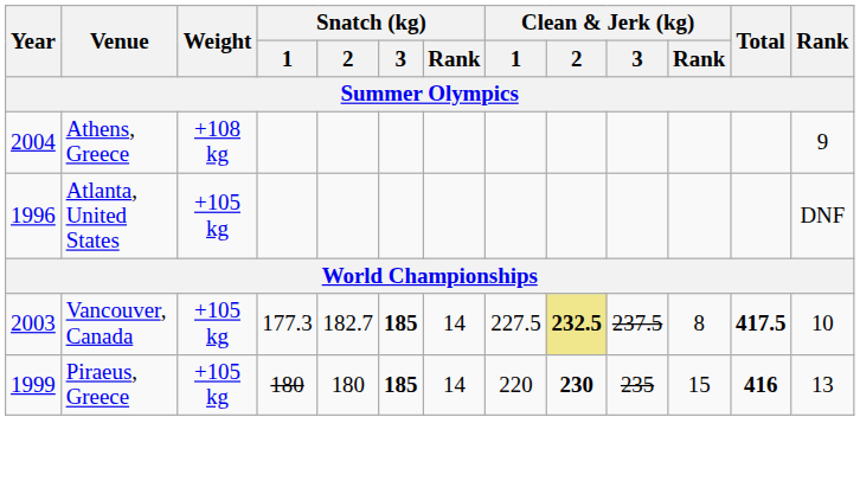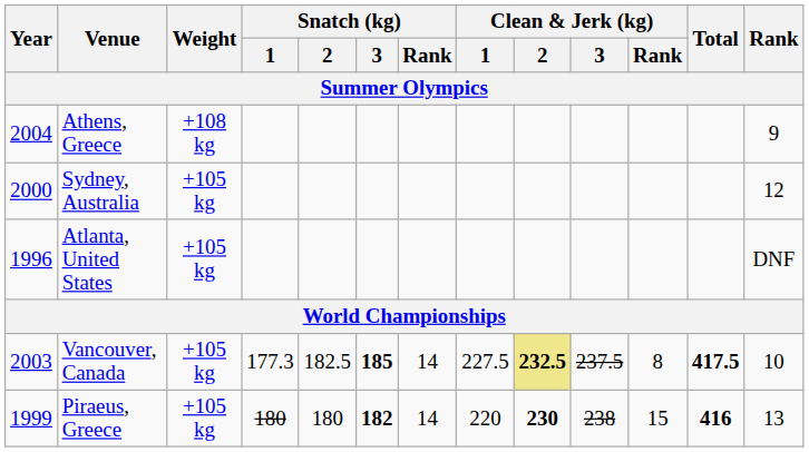+ row: 2000 | Sydney, Australia | +105 kg | 12
Vancouver, Canada | Snatch (kg) / 2: 182.7 -> 182.5
Piraeus, Greece | Snatch (kg) / 3: 185 -> 182
Piraeus, Greece | Clean & Jerk (kg) / 3: 235 -> 238
